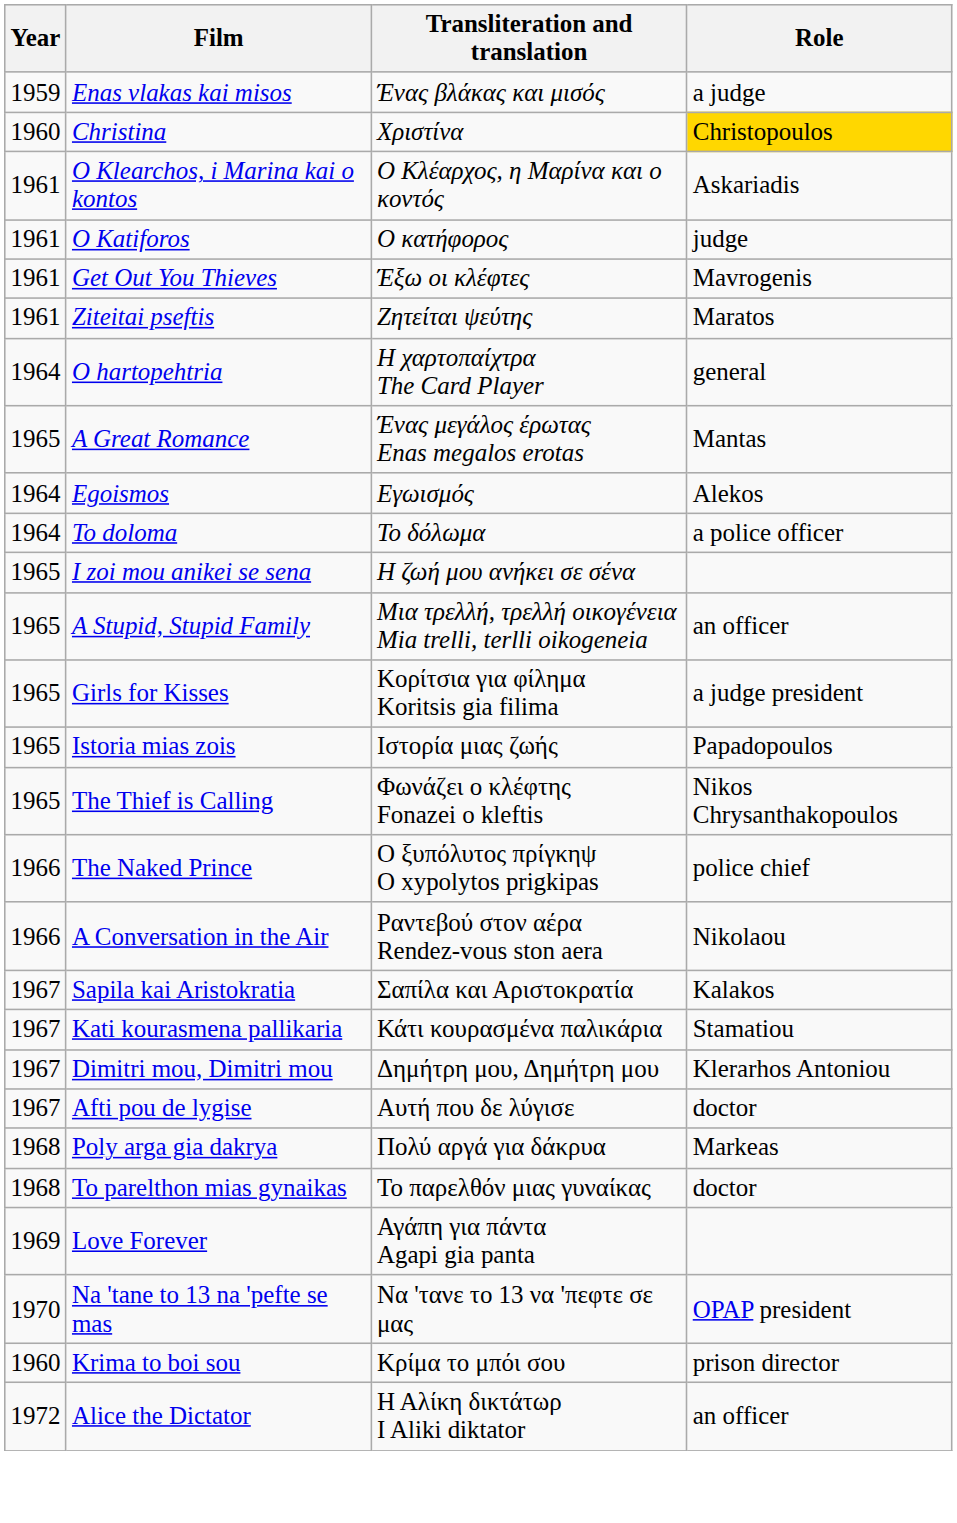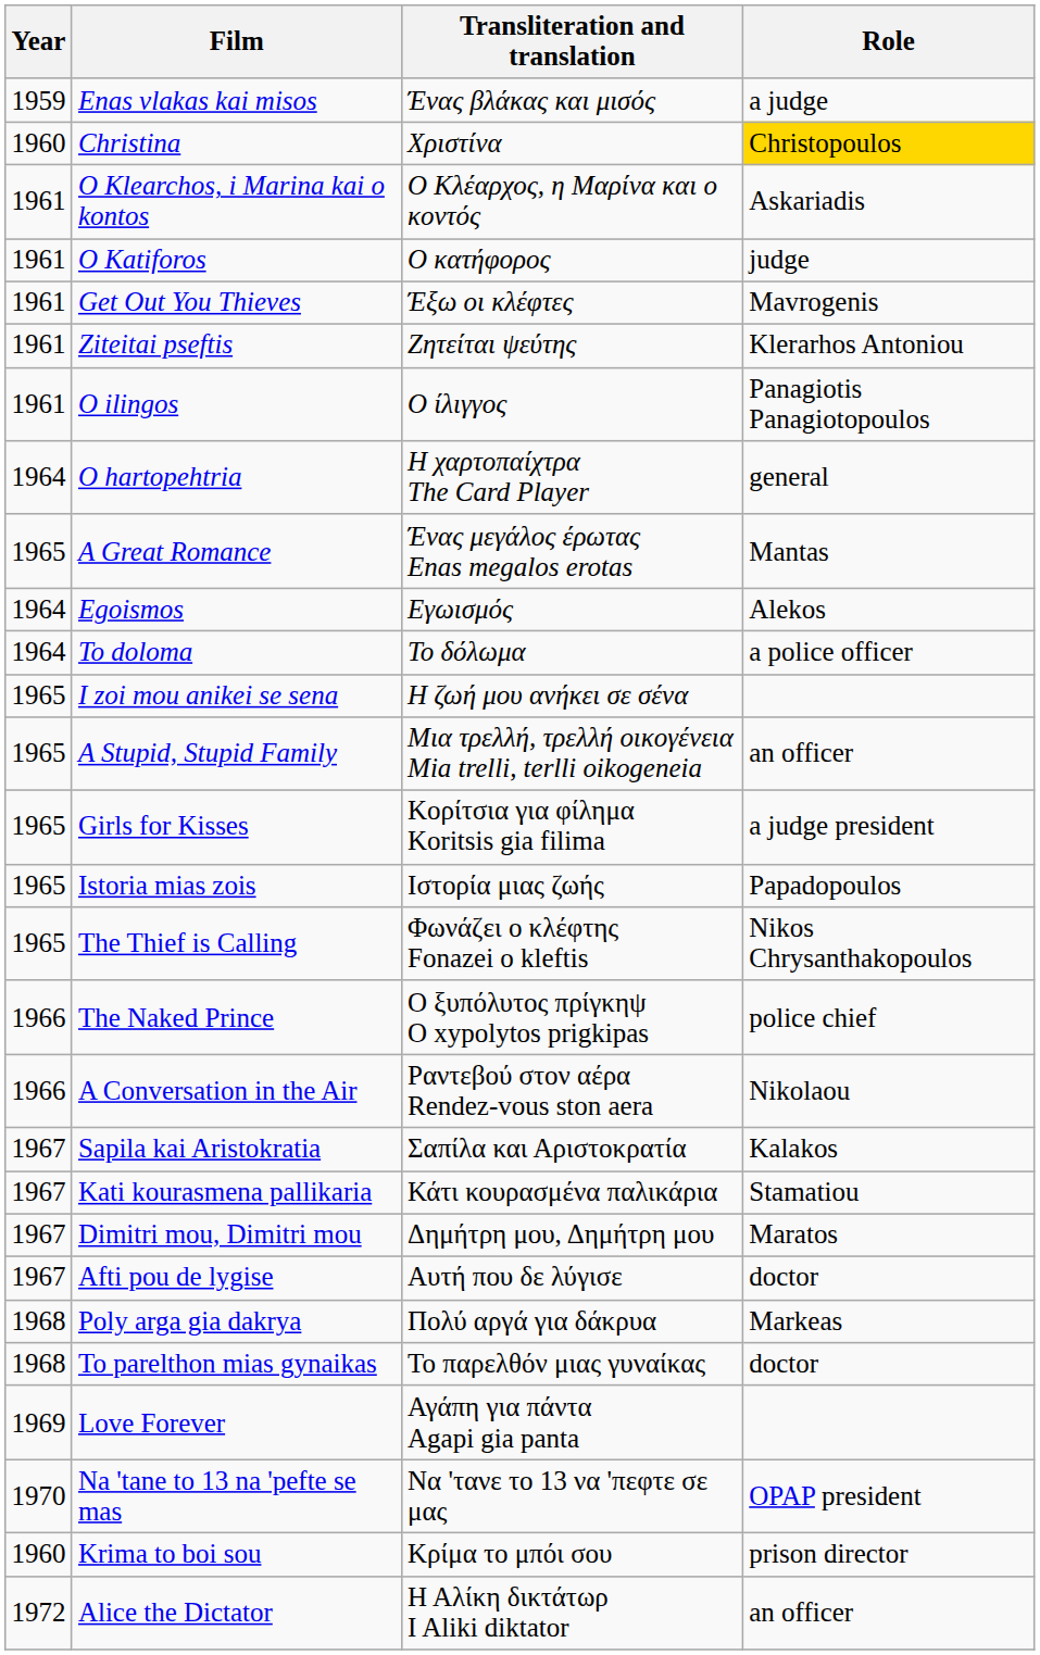Ziteitai pseftis | Role: Maratos -> Klerarhos Antoniou
+ row: 1961 | O ilingos | Ο ίλιγγος | Panagiotis Panagiotopoulos
Dimitri mou, Dimitri mou | Role: Klerarhos Antoniou -> Maratos
